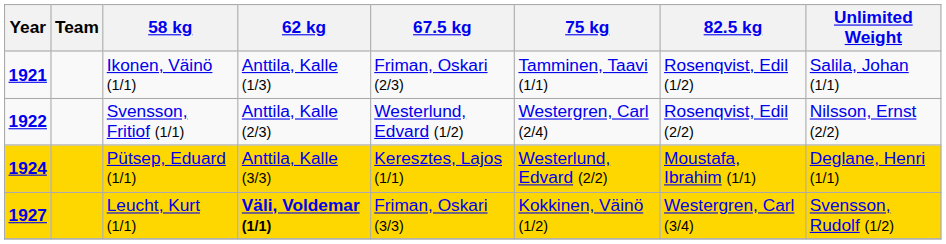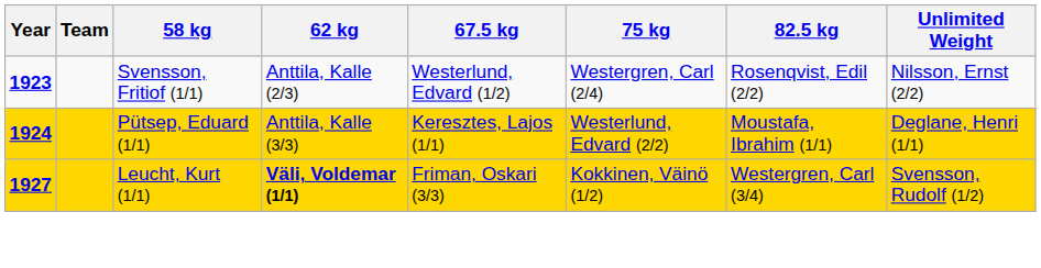- row: 1921 | Ikonen, Väinö (1/1) | Anttila, Kalle (1/3) | Friman, Oskari (2/3) | Tamminen, Taavi (1/1) | Rosenqvist, Edil (1/2) | Salila, Johan (1/1)
Svensson, Fritiof (1/1) | Year: 1922 -> 1923
